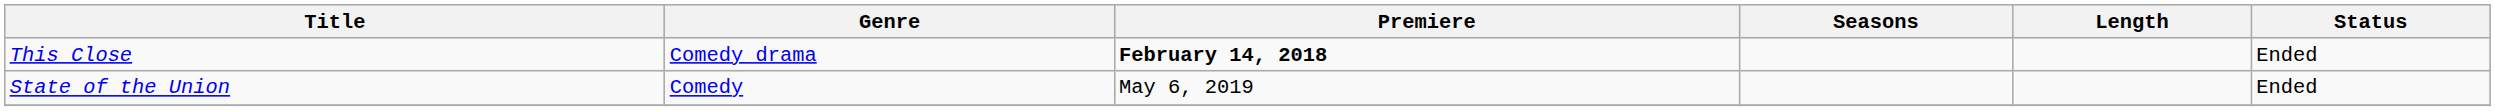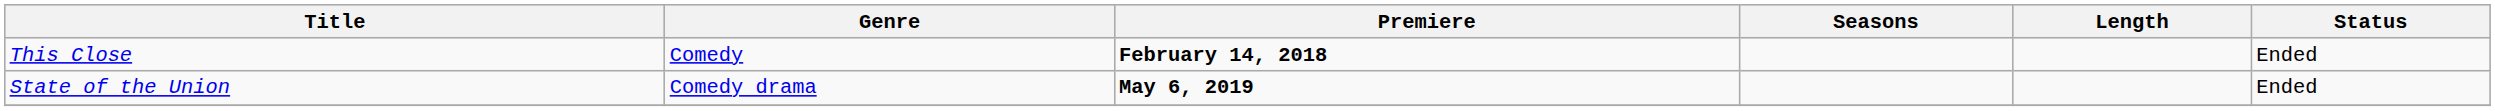This Close | Genre: Comedy drama -> Comedy
State of the Union | Genre: Comedy -> Comedy drama
State of the Union | Premiere: normal -> bold
